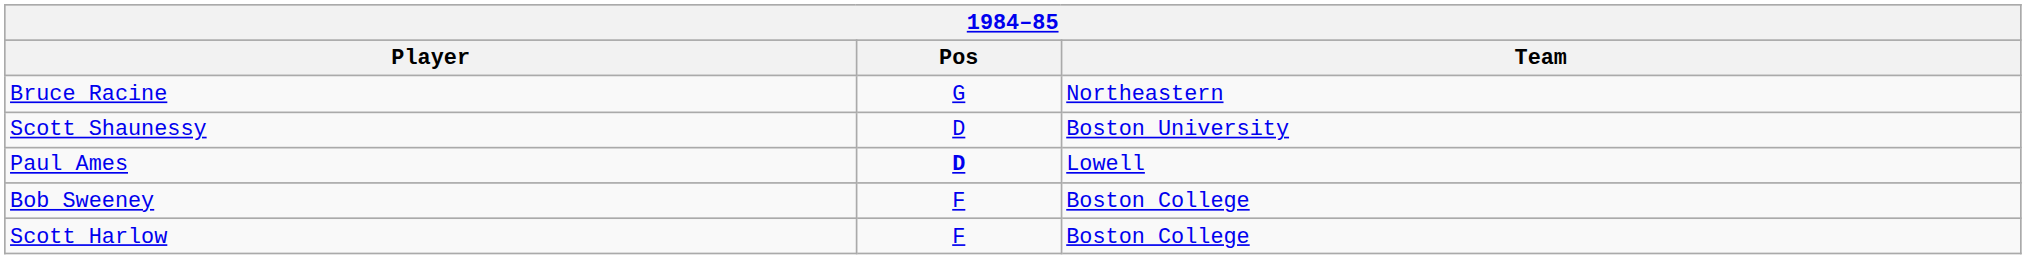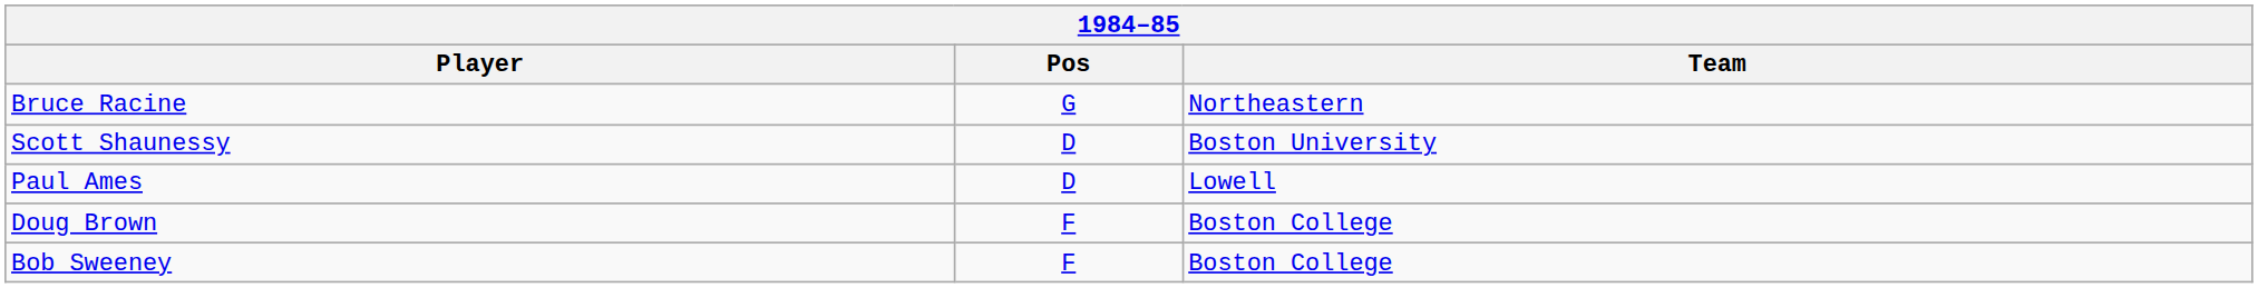Paul Ames | Pos: bold -> normal
+ row: Doug Brown | F | Boston College
- row: Scott Harlow | F | Boston College
